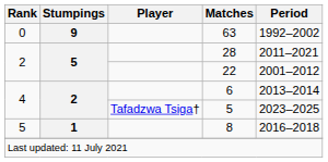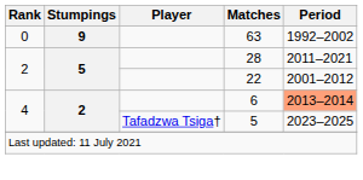6 | Period: no background -> lightsalmon background
- row: 5 | 1 | 8 | 2016–2018
